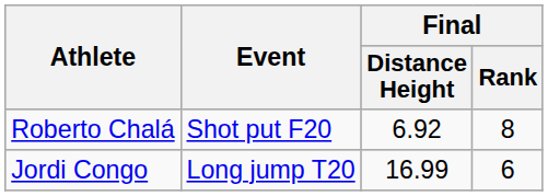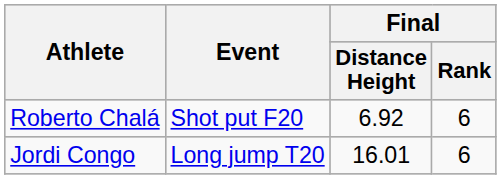Roberto Chalá | Final / Rank: 8 -> 6
Jordi Congo | Final / Distance Height: 16.99 -> 16.01
